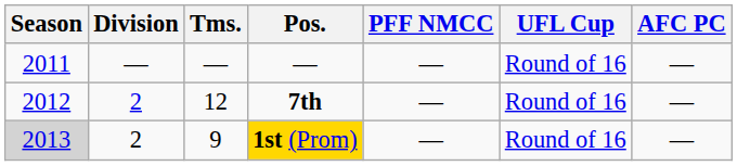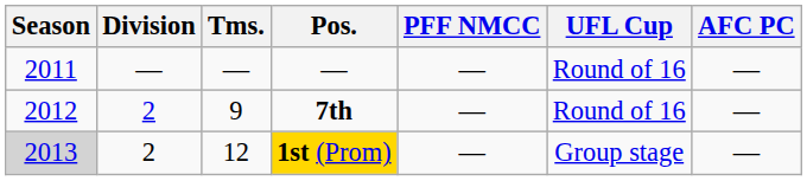7th | Tms.: 12 -> 9
1st (Prom) | Tms.: 9 -> 12
1st (Prom) | UFL Cup: Round of 16 -> Group stage
